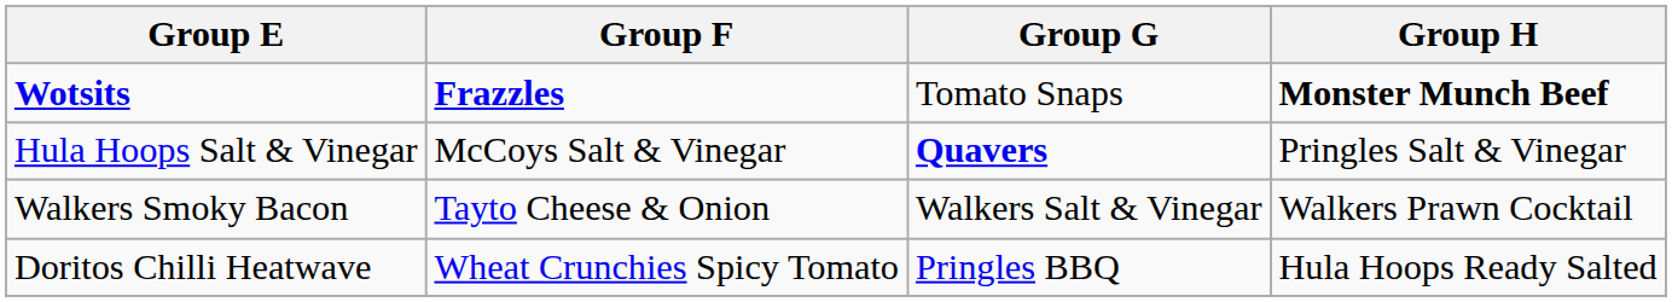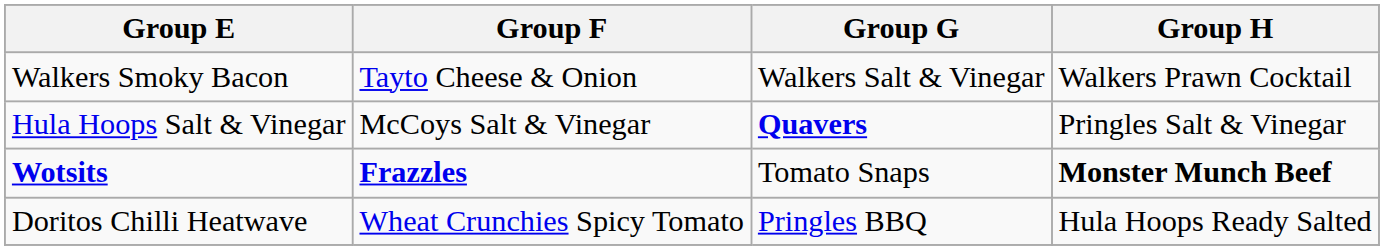rows swapped: Walkers Smoky Bacon <-> Wotsits
